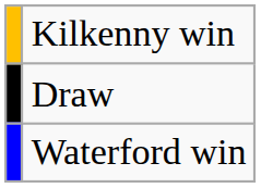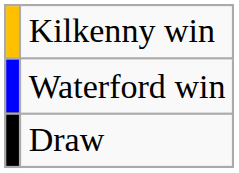rows swapped: Waterford win <-> Draw
